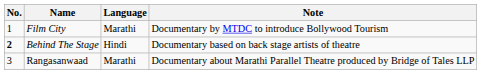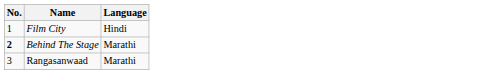- column: Note | Documentary by MTDC to introduce Bollywood Tourism | Documentary based on back stage artists of theatre | Documentary about Marathi Parallel Theatre produced by Bridge of Tales LLP
Film City | Language: Marathi -> Hindi
Behind The Stage | Language: Hindi -> Marathi
